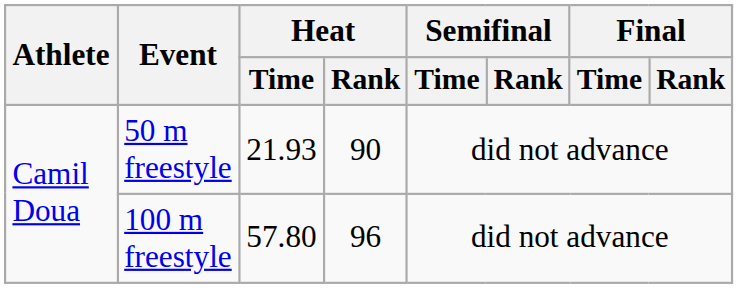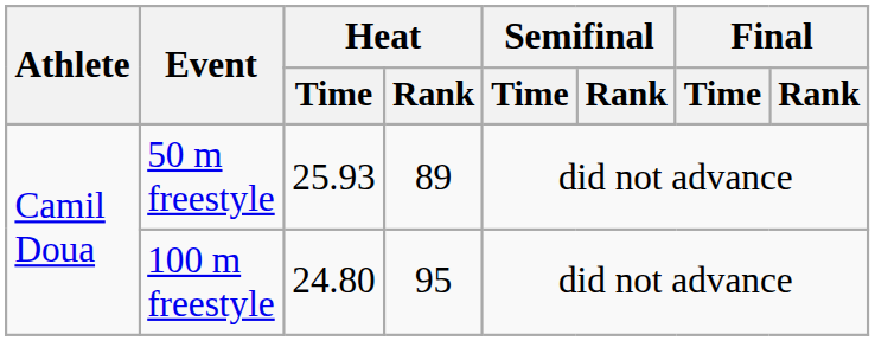50 m freestyle | Heat / Time: 21.93 -> 25.93
50 m freestyle | Heat / Rank: 90 -> 89
100 m freestyle | Heat / Time: 57.80 -> 24.80
100 m freestyle | Heat / Rank: 96 -> 95
